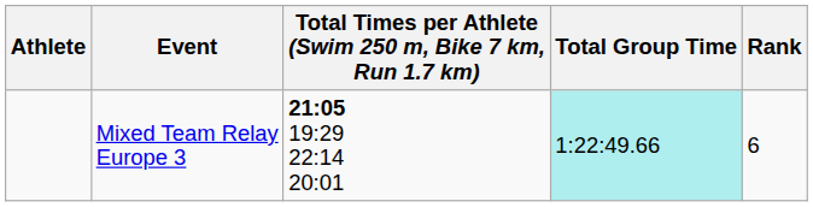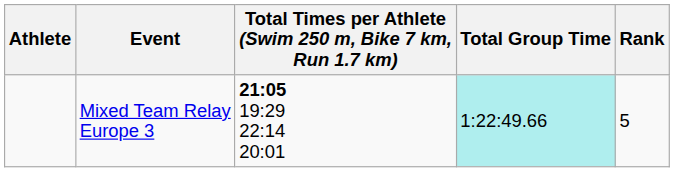Mixed Team Relay Europe 3 | Rank: 6 -> 5
